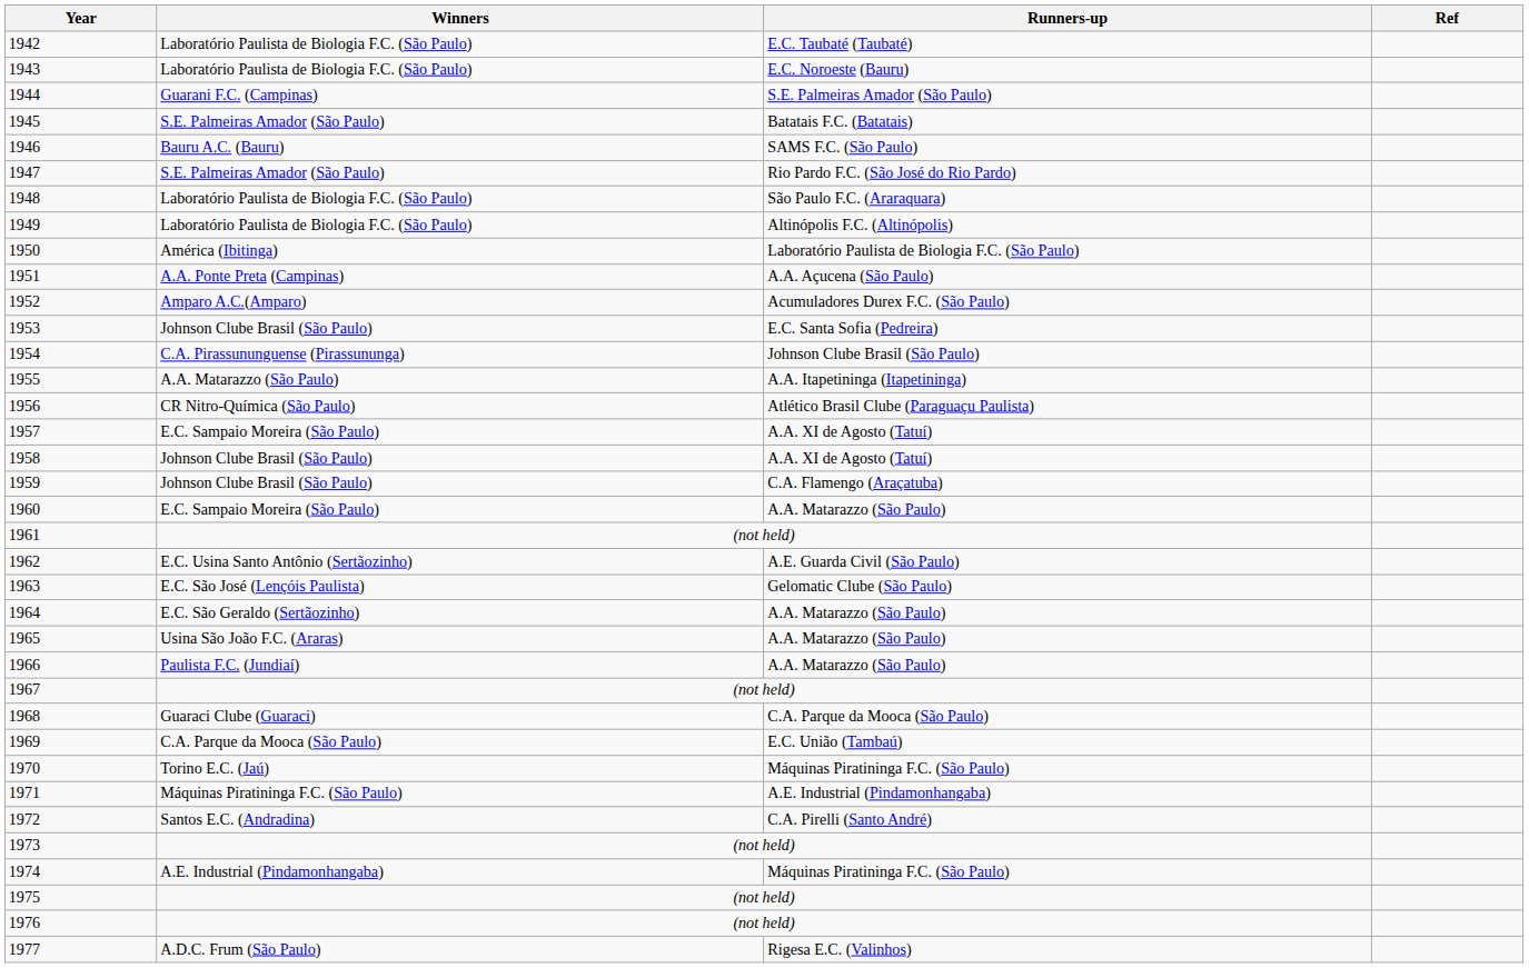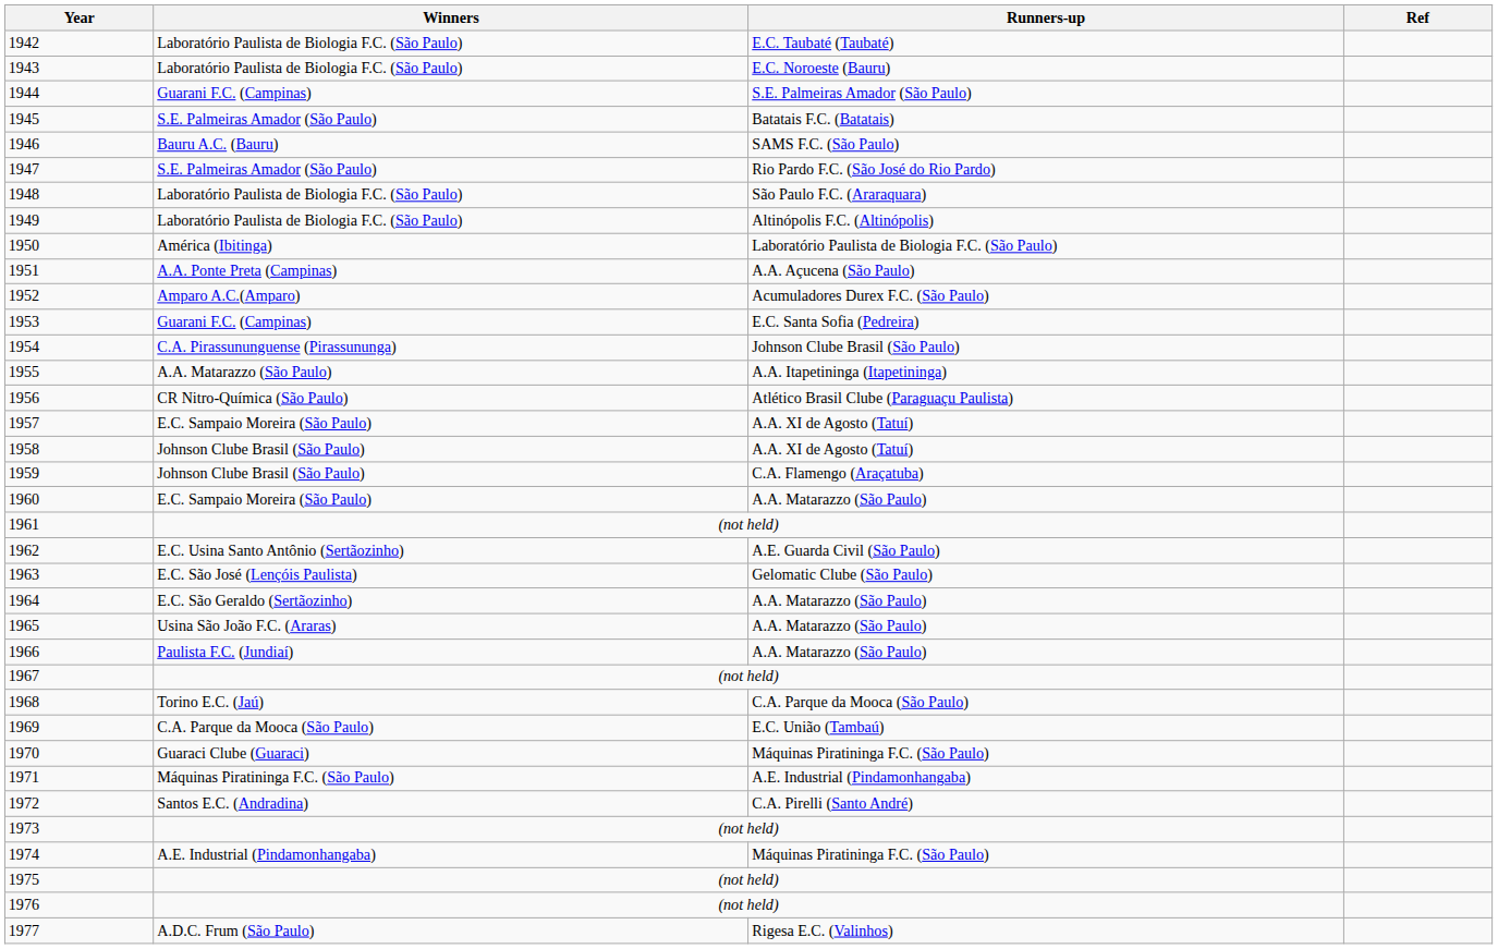1953 | Winners: Johnson Clube Brasil (São Paulo) -> Guarani F.C. (Campinas)
1968 | Winners: Guaraci Clube (Guaraci) -> Torino E.C. (Jaú)
1970 | Winners: Torino E.C. (Jaú) -> Guaraci Clube (Guaraci)
